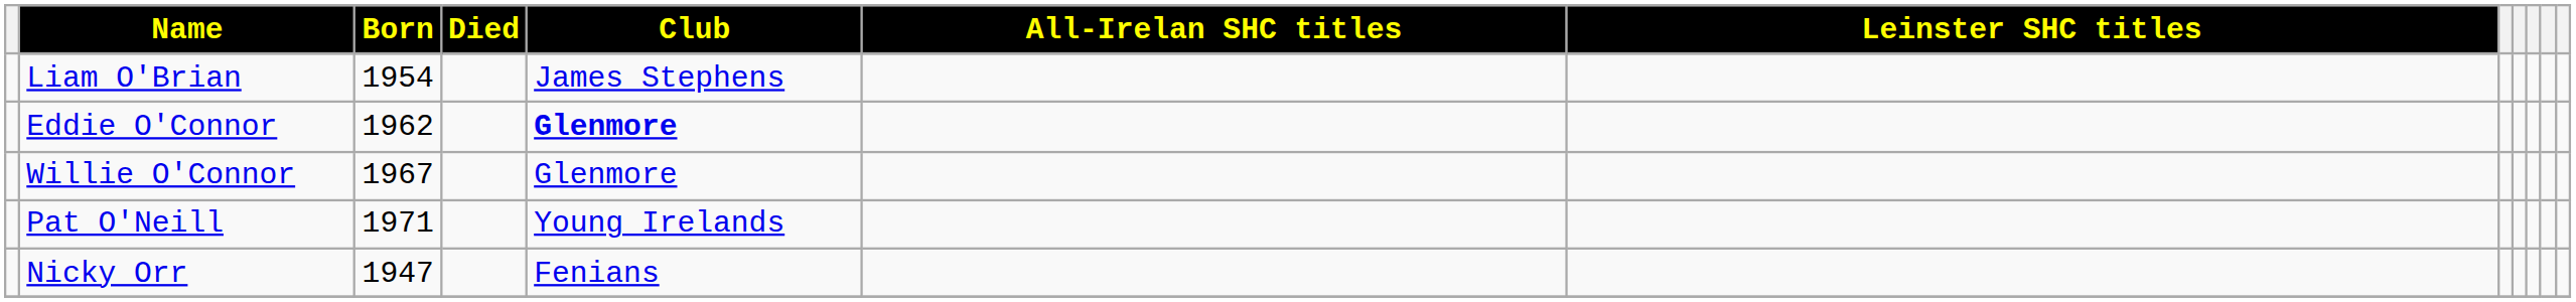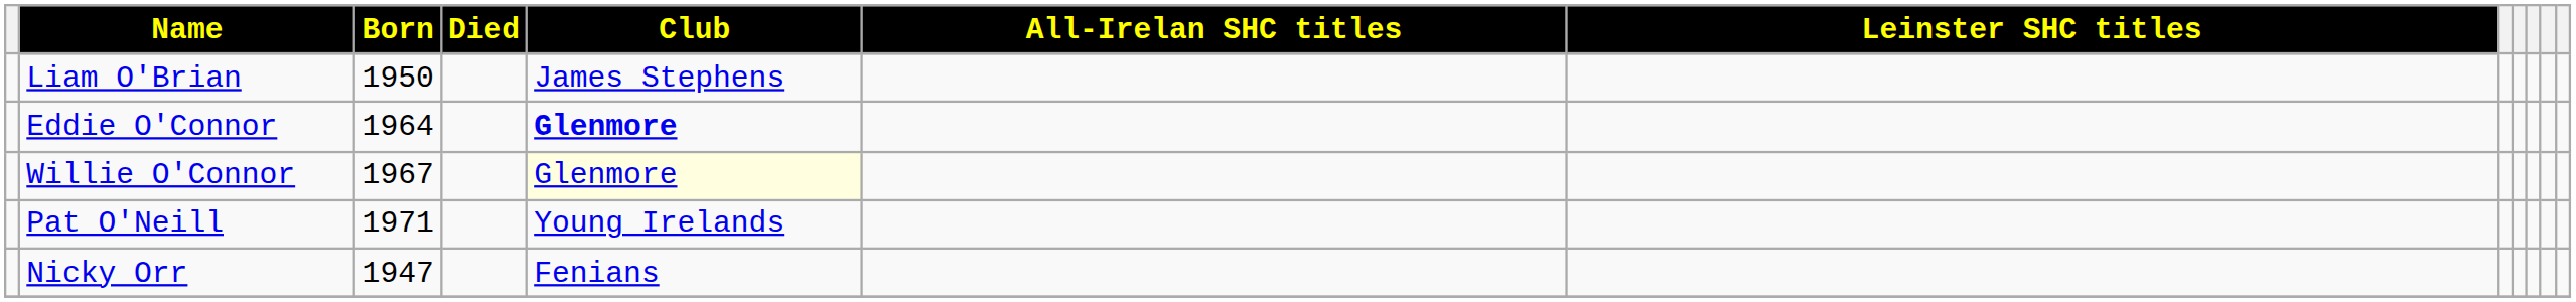Liam O'Brian | Born: 1954 -> 1950
Eddie O'Connor | Born: 1962 -> 1964
Willie O'Connor | Club: no background -> lightyellow background
